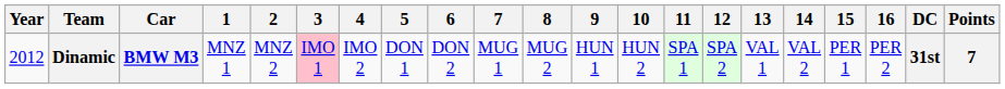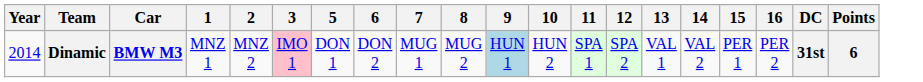- column: 4 | IMO 2
Dinamic | Year: 2012 -> 2014
Dinamic | 9: no background -> lightblue background
Dinamic | Points: 7 -> 6
